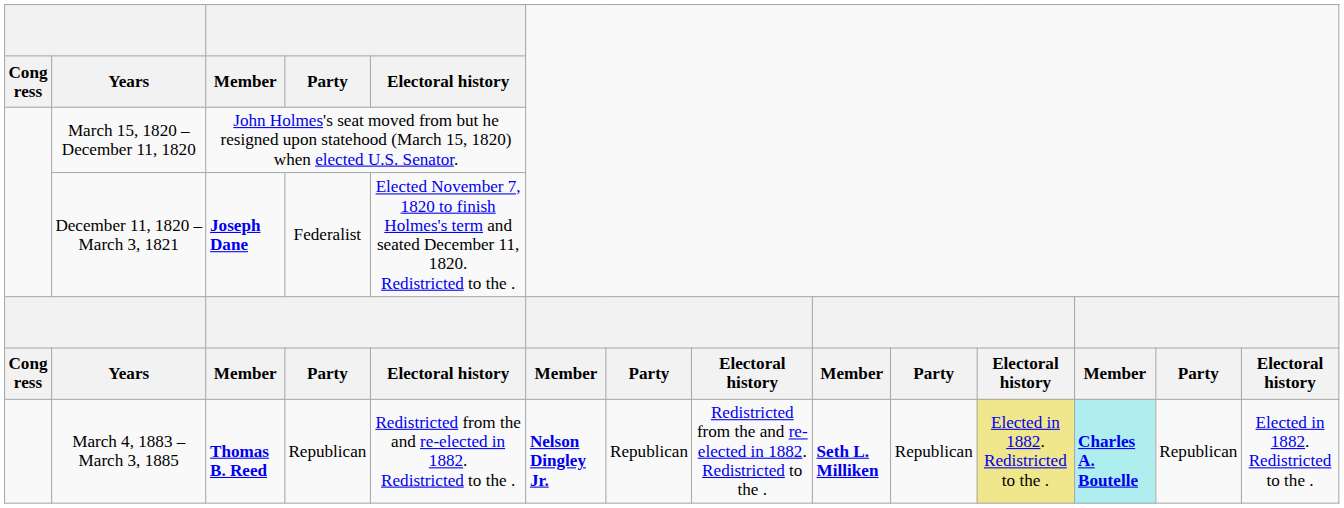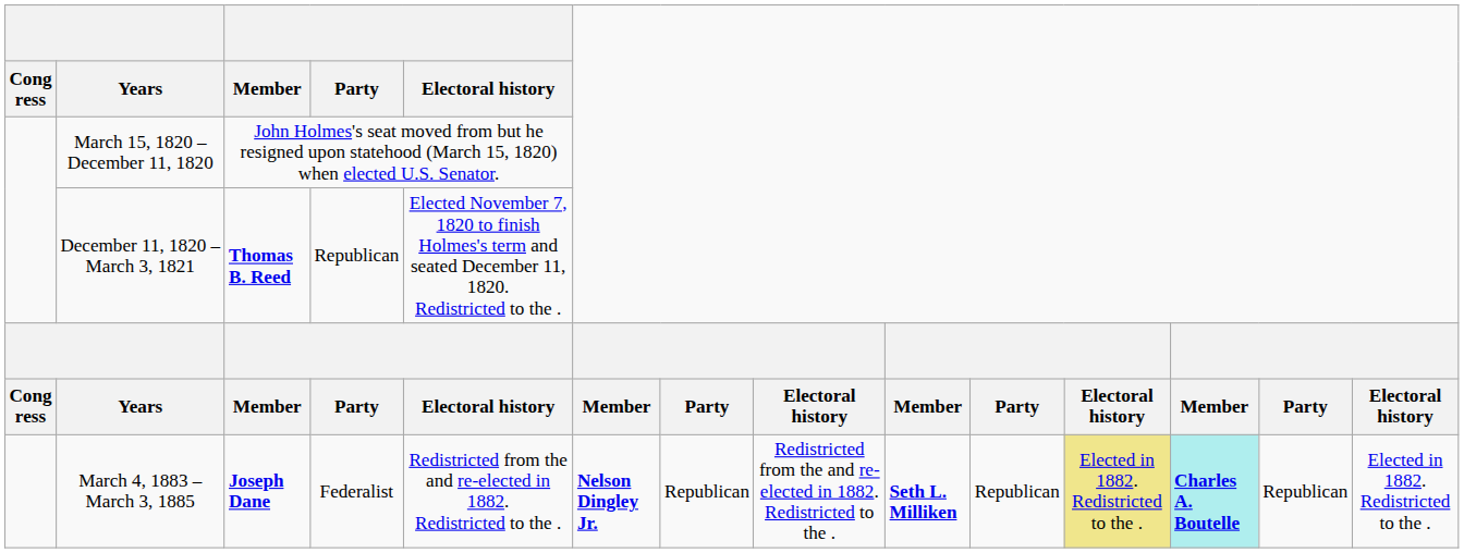December 11, 1820 – March 3, 1821 | Member: Joseph Dane -> Thomas B. Reed
December 11, 1820 – March 3, 1821 | Party: Federalist -> Republican
March 4, 1883 – March 3, 1885 | Member: Thomas B. Reed -> Joseph Dane
March 4, 1883 – March 3, 1885 | Party: Republican -> Federalist
